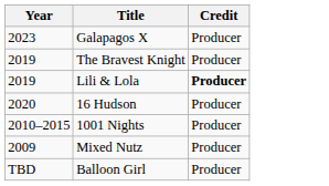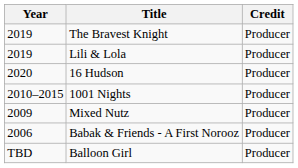- row: 2023 | Galapagos X | Producer
Lili & Lola | Credit: bold -> normal
+ row: 2006 | Babak & Friends - A First Norooz | Producer
